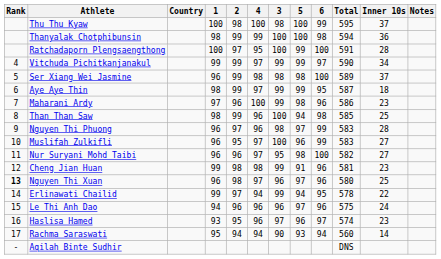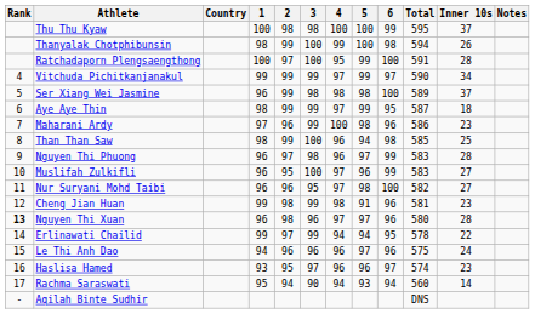columns swapped: 3 <-> 4
Thanyalak Chotphibunsin | Inner 10s: 36 -> 26
Nguyen Thi Xuan | Inner 10s: 25 -> 28
